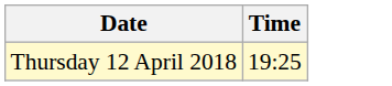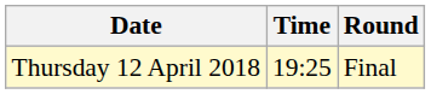+ column: Round | Final
